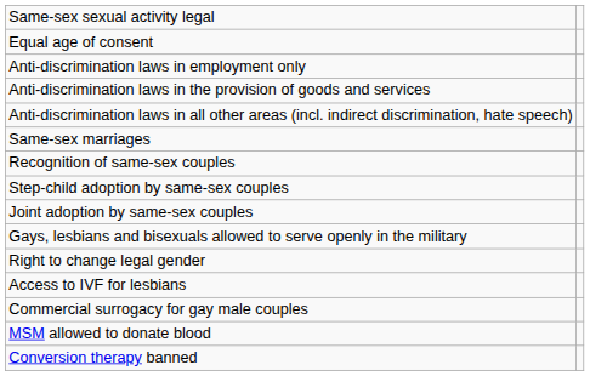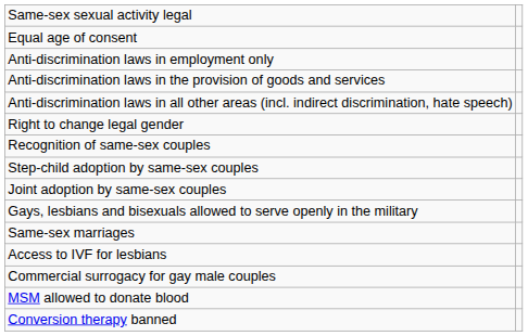rows swapped: Same-sex marriages <-> Right to change legal gender
